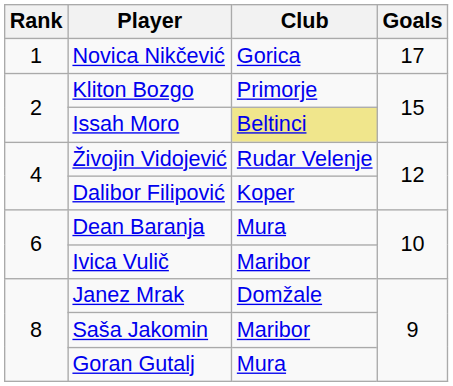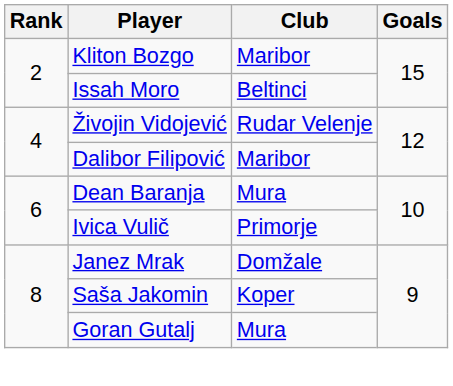- row: 1 | Novica Nikčević | Gorica | 17
Kliton Bozgo | Club: Primorje -> Maribor
Issah Moro | Club: khaki background -> no background
Dalibor Filipović | Club: Koper -> Maribor
Ivica Vulič | Club: Maribor -> Primorje
Saša Jakomin | Club: Maribor -> Koper
